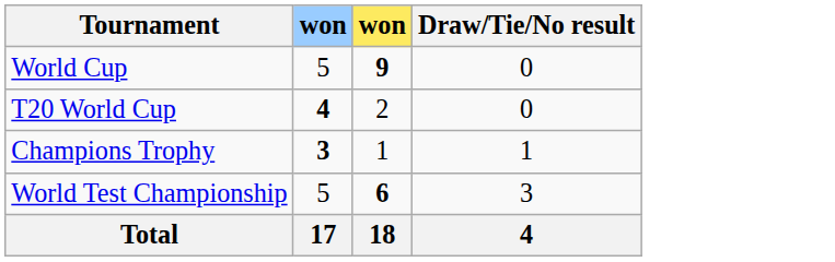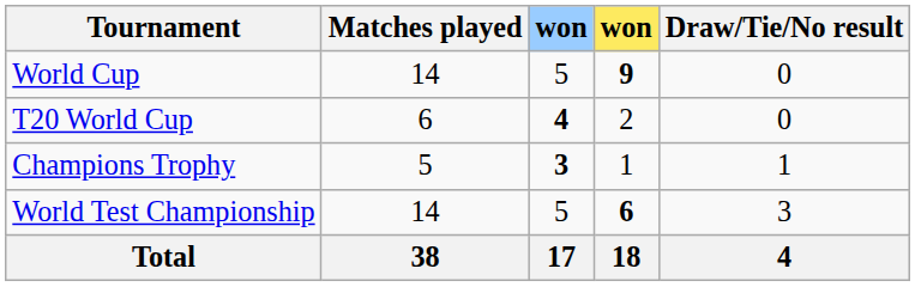+ column: Matches played | 14 | 6 | 5 | 14 | 38
